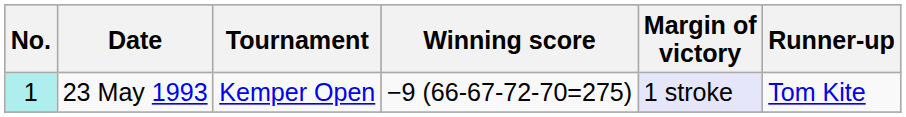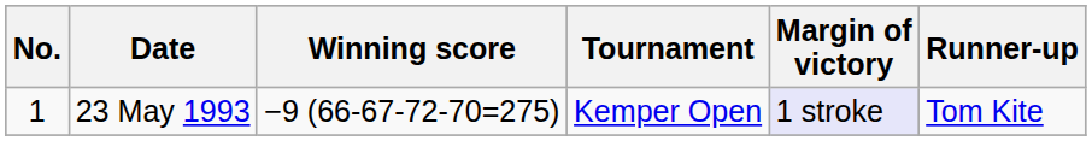columns swapped: Tournament <-> Winning score
23 May 1993 | No.: paleturquoise background -> no background
